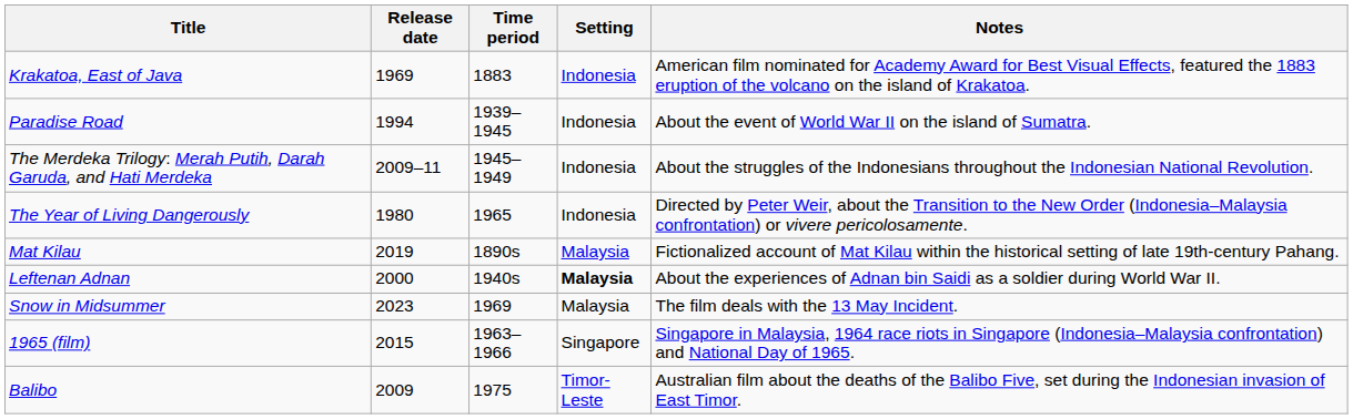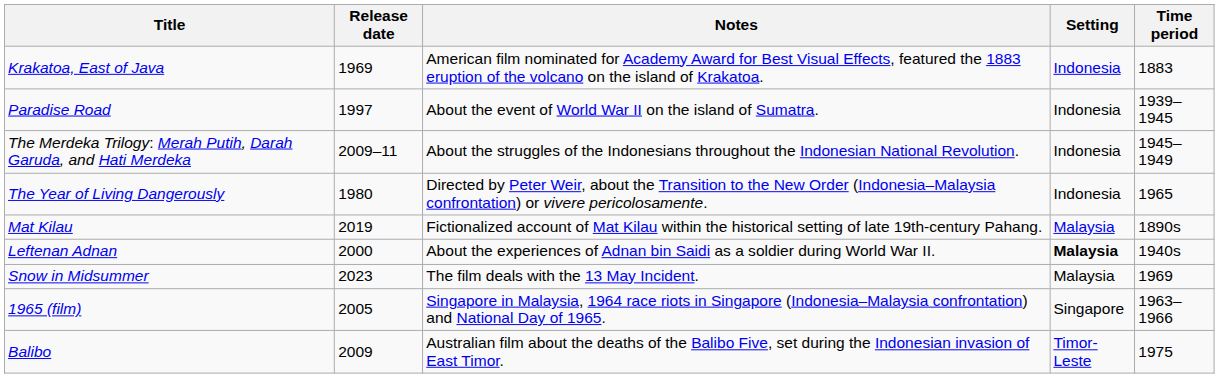columns swapped: Time period <-> Notes
Paradise Road | Release date: 1994 -> 1997
1965 (film) | Release date: 2015 -> 2005
